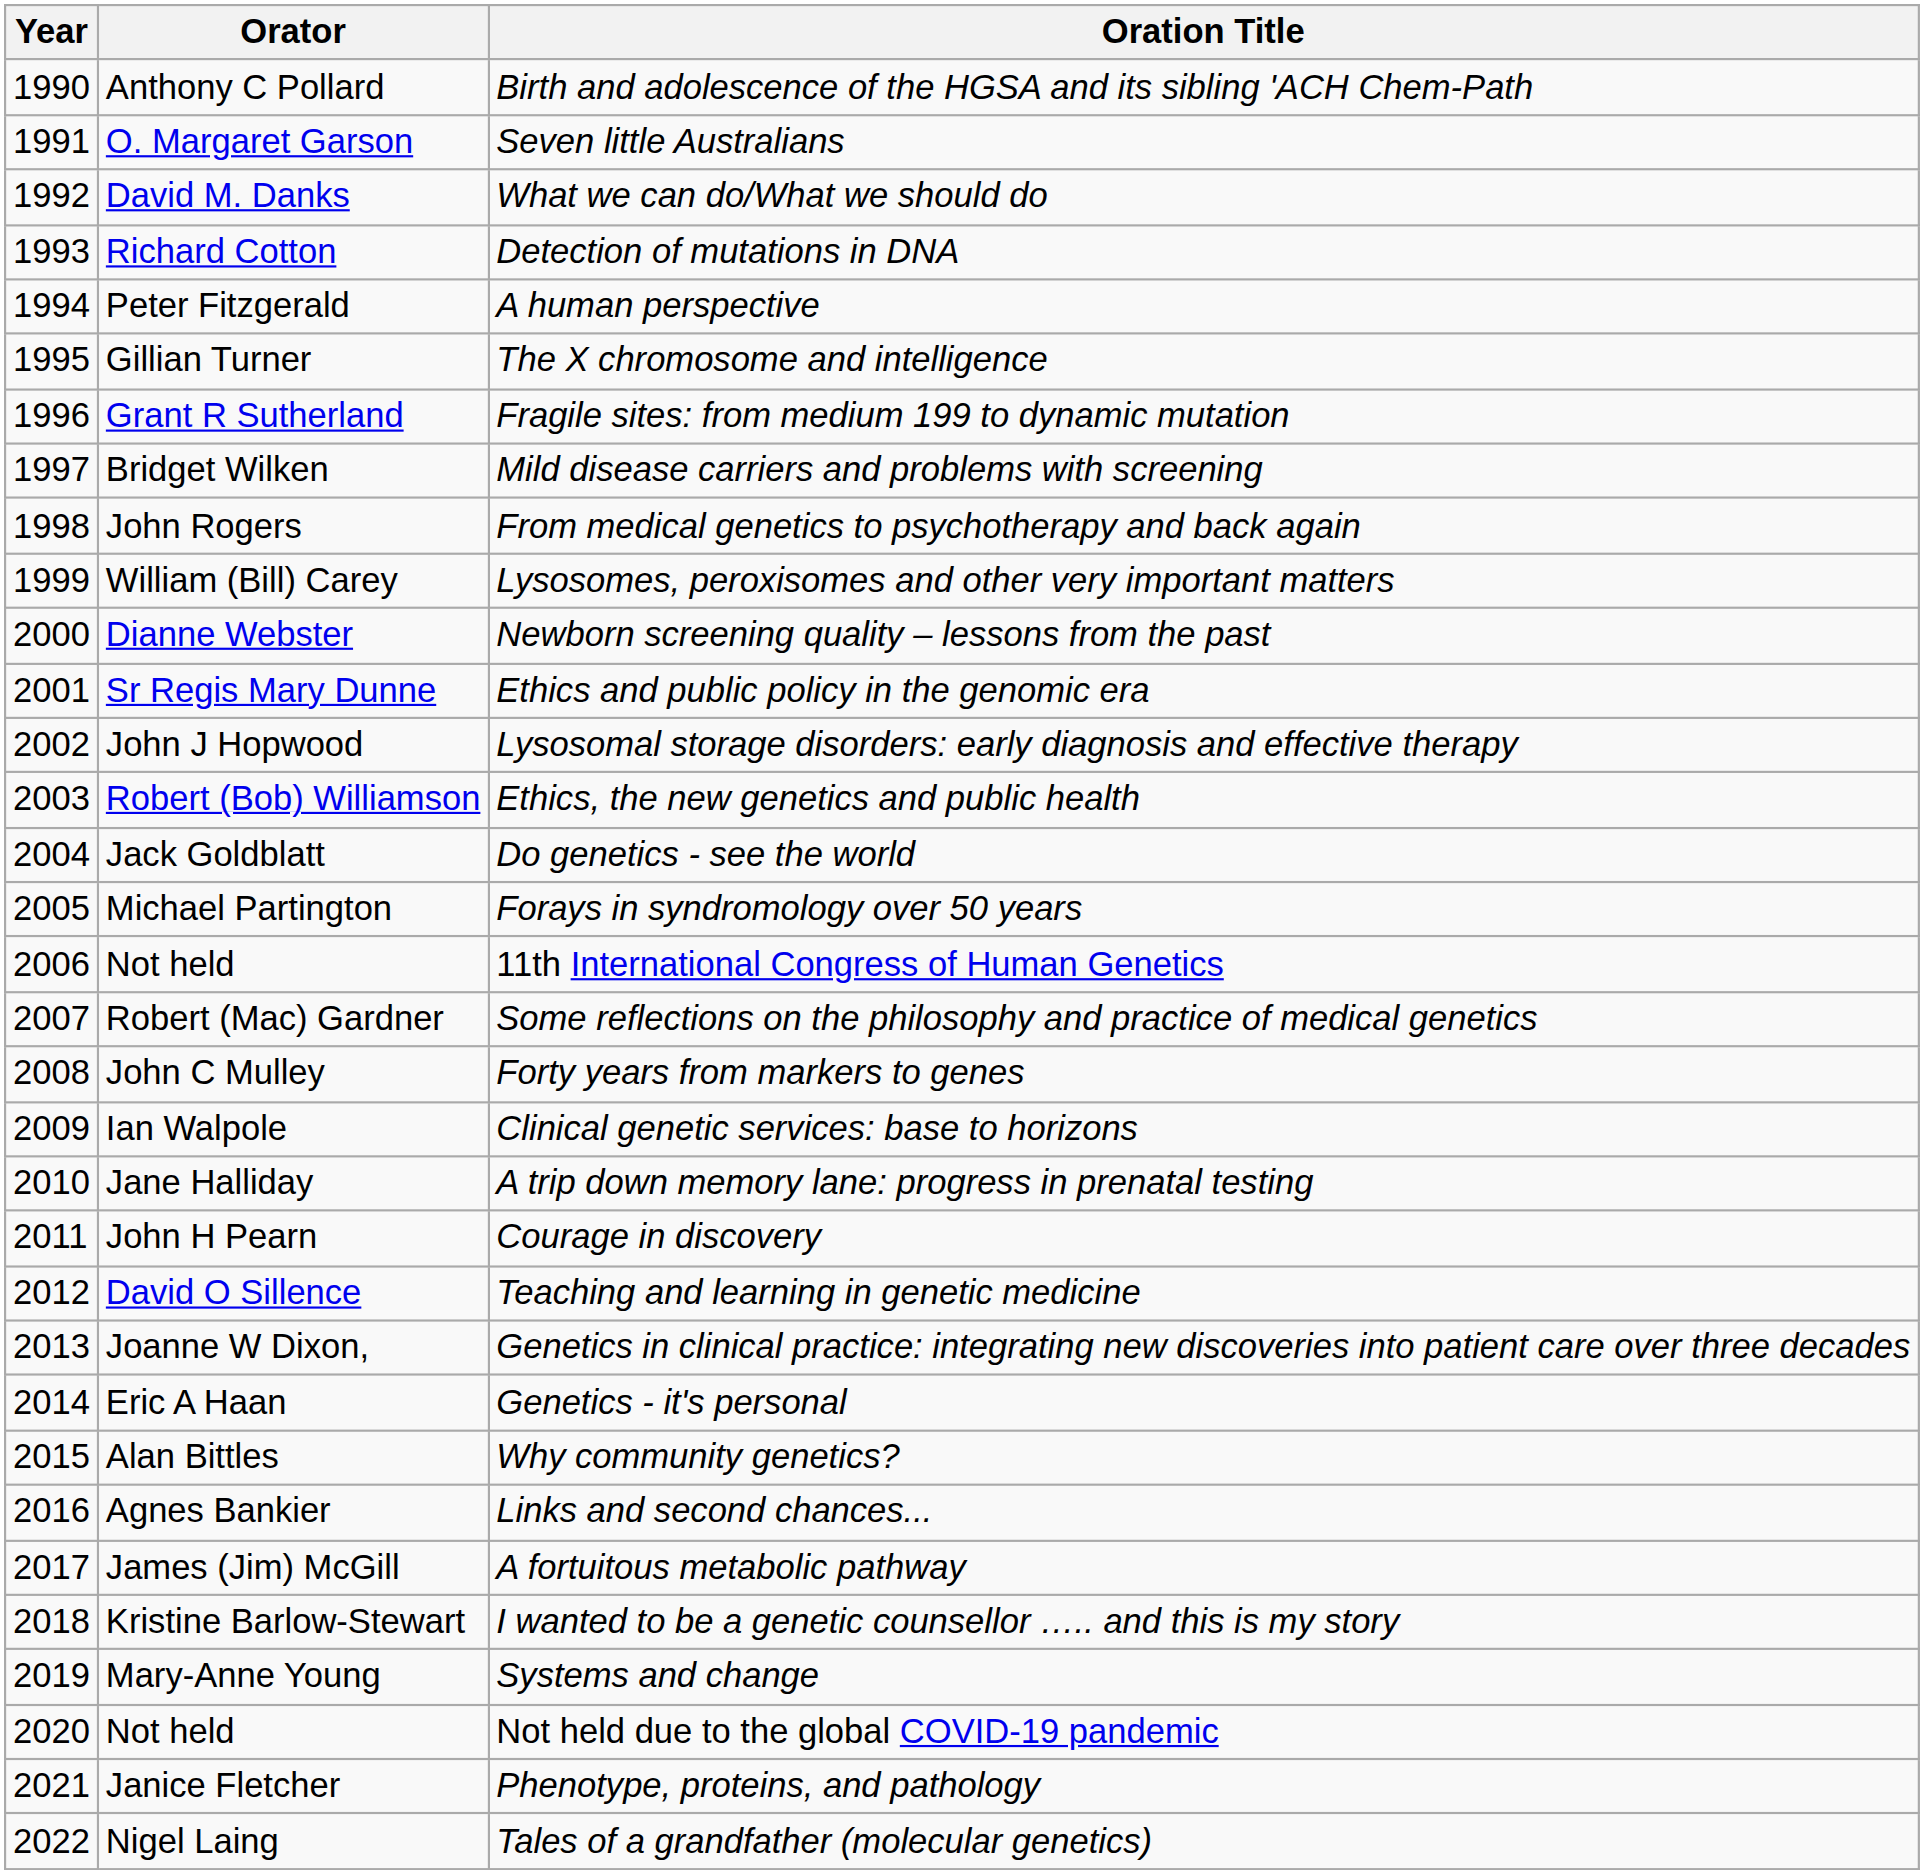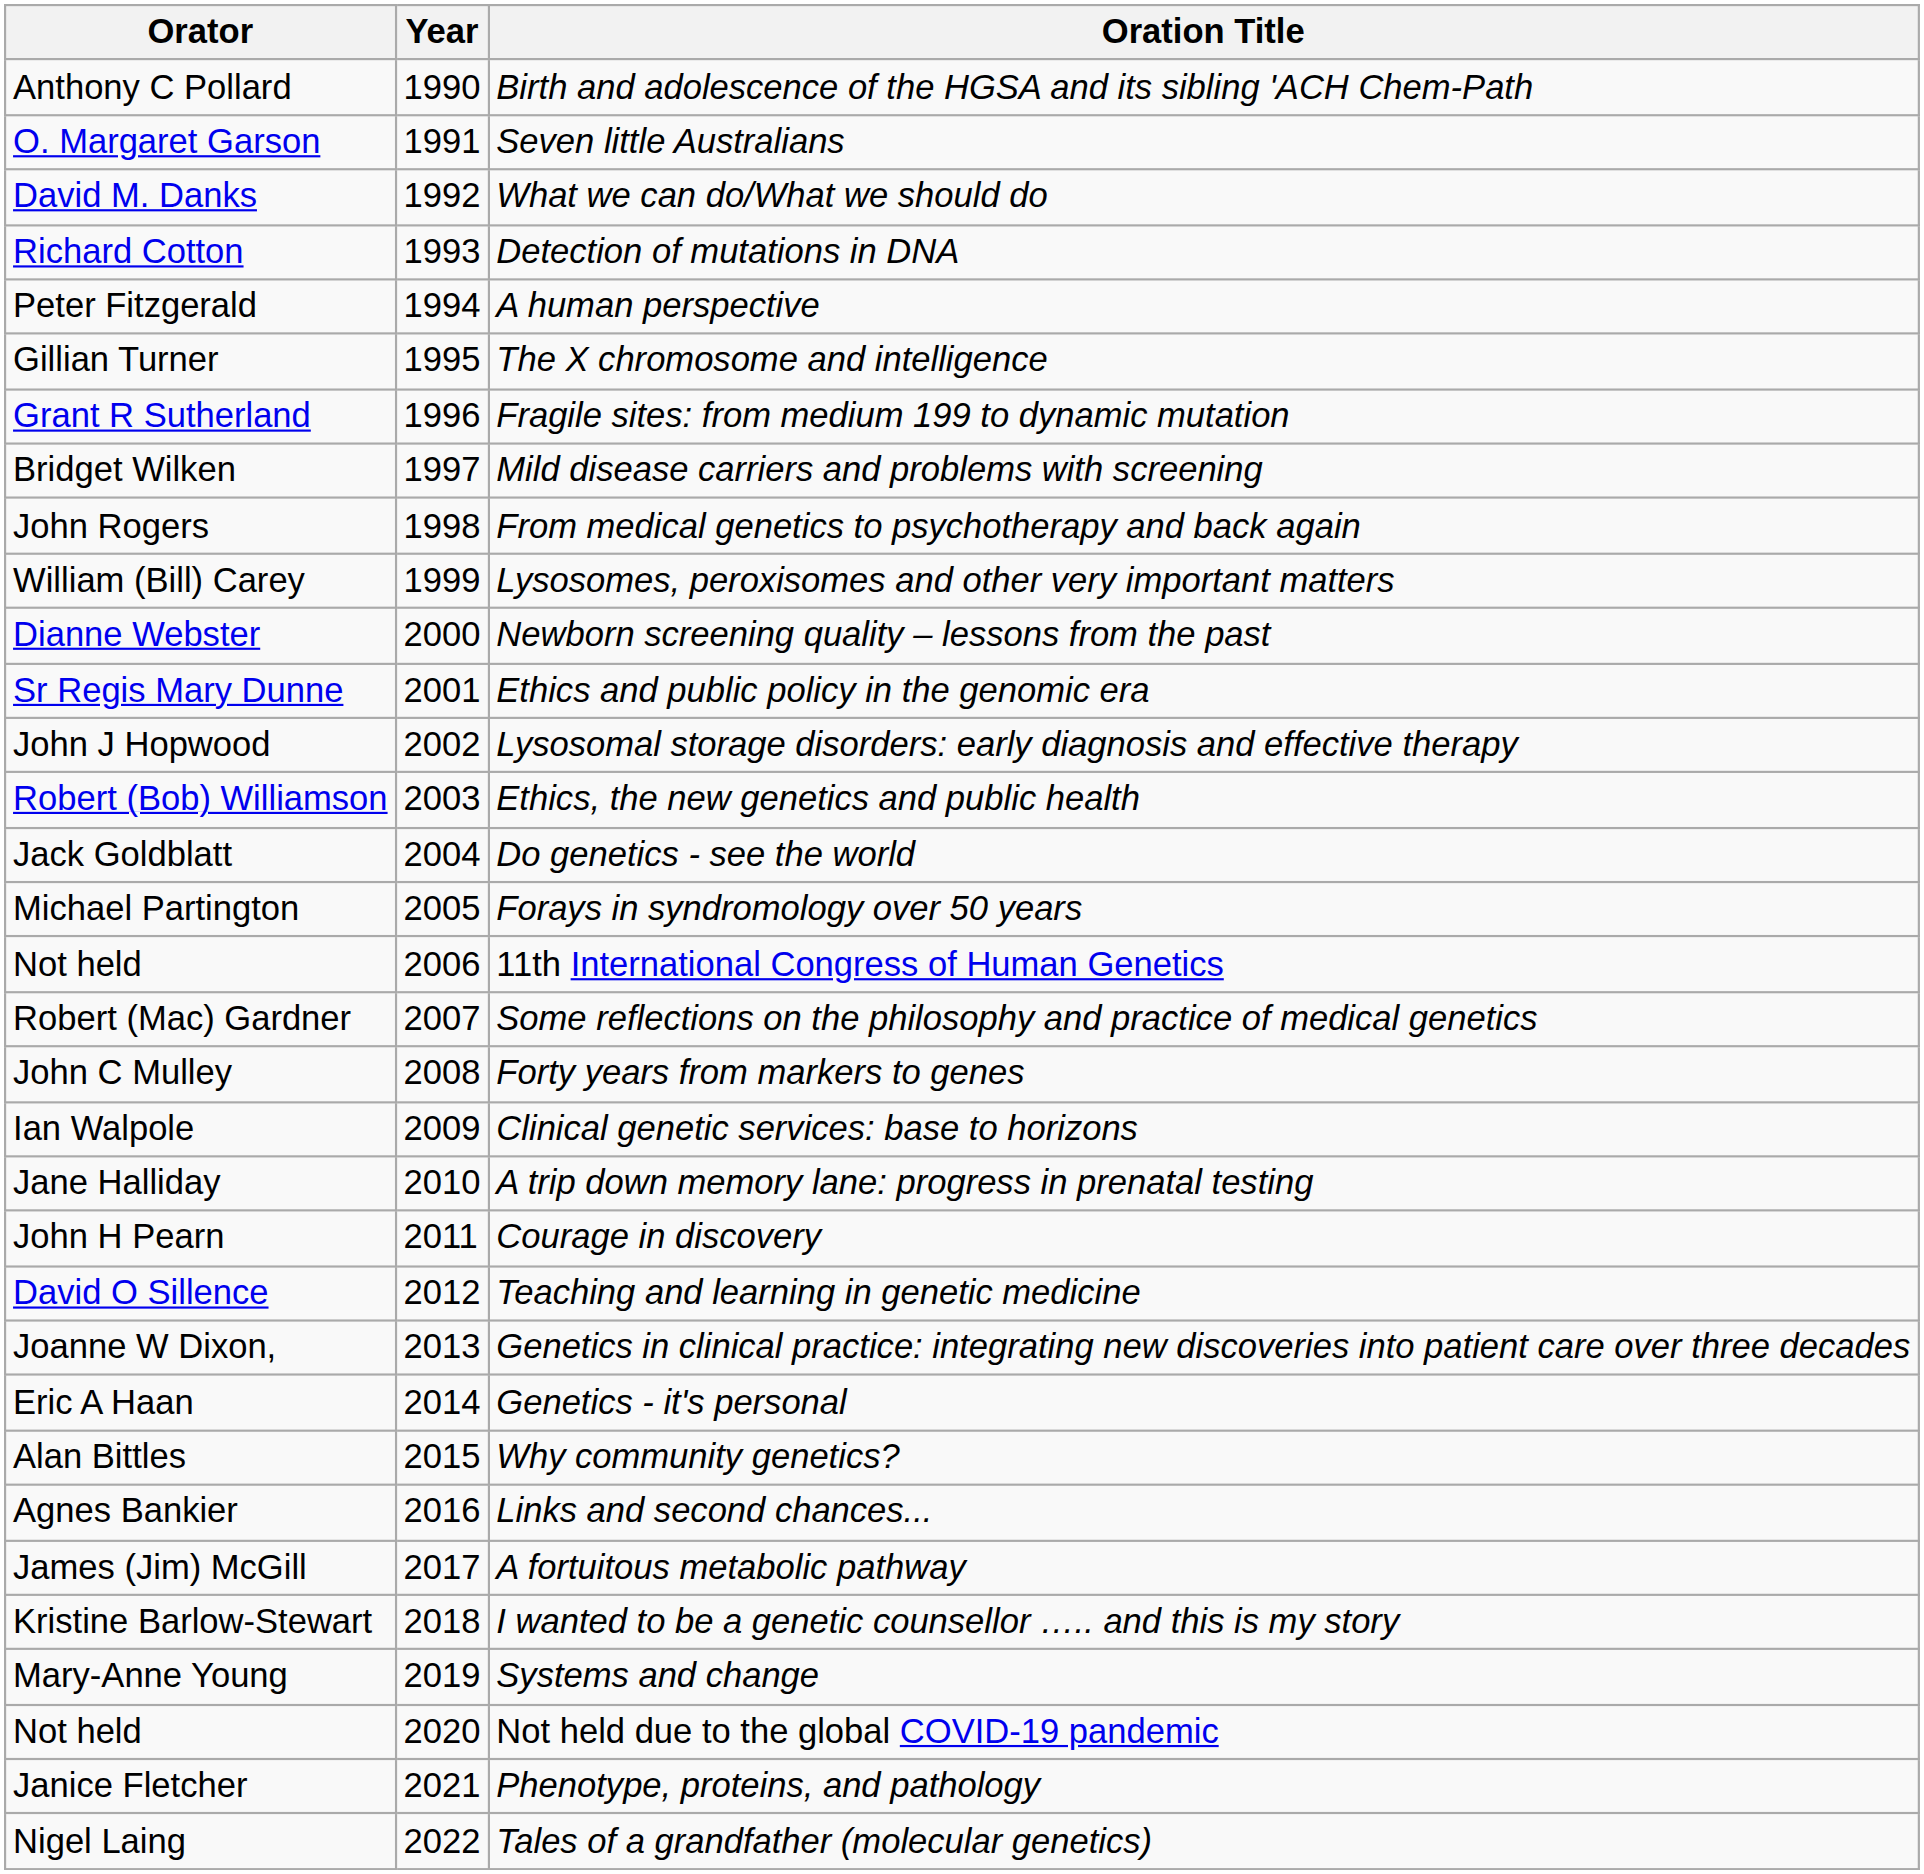columns swapped: Year <-> Orator
